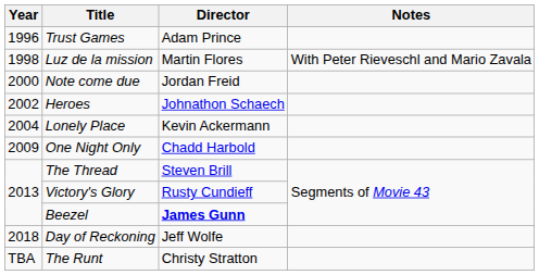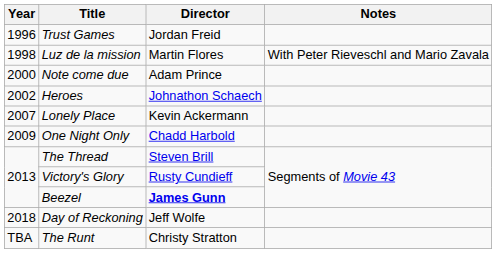Trust Games | Director: Adam Prince -> Jordan Freid
Note come due | Director: Jordan Freid -> Adam Prince
Lonely Place | Year: 2004 -> 2007
